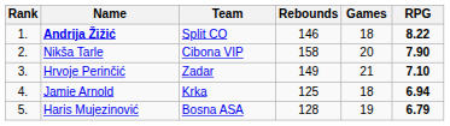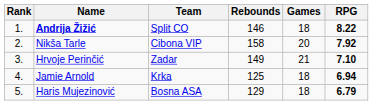Nikša Tarle | RPG: 7.90 -> 7.92
Haris Mujezinović | Rebounds: 128 -> 129
Haris Mujezinović | Games: 19 -> 18
